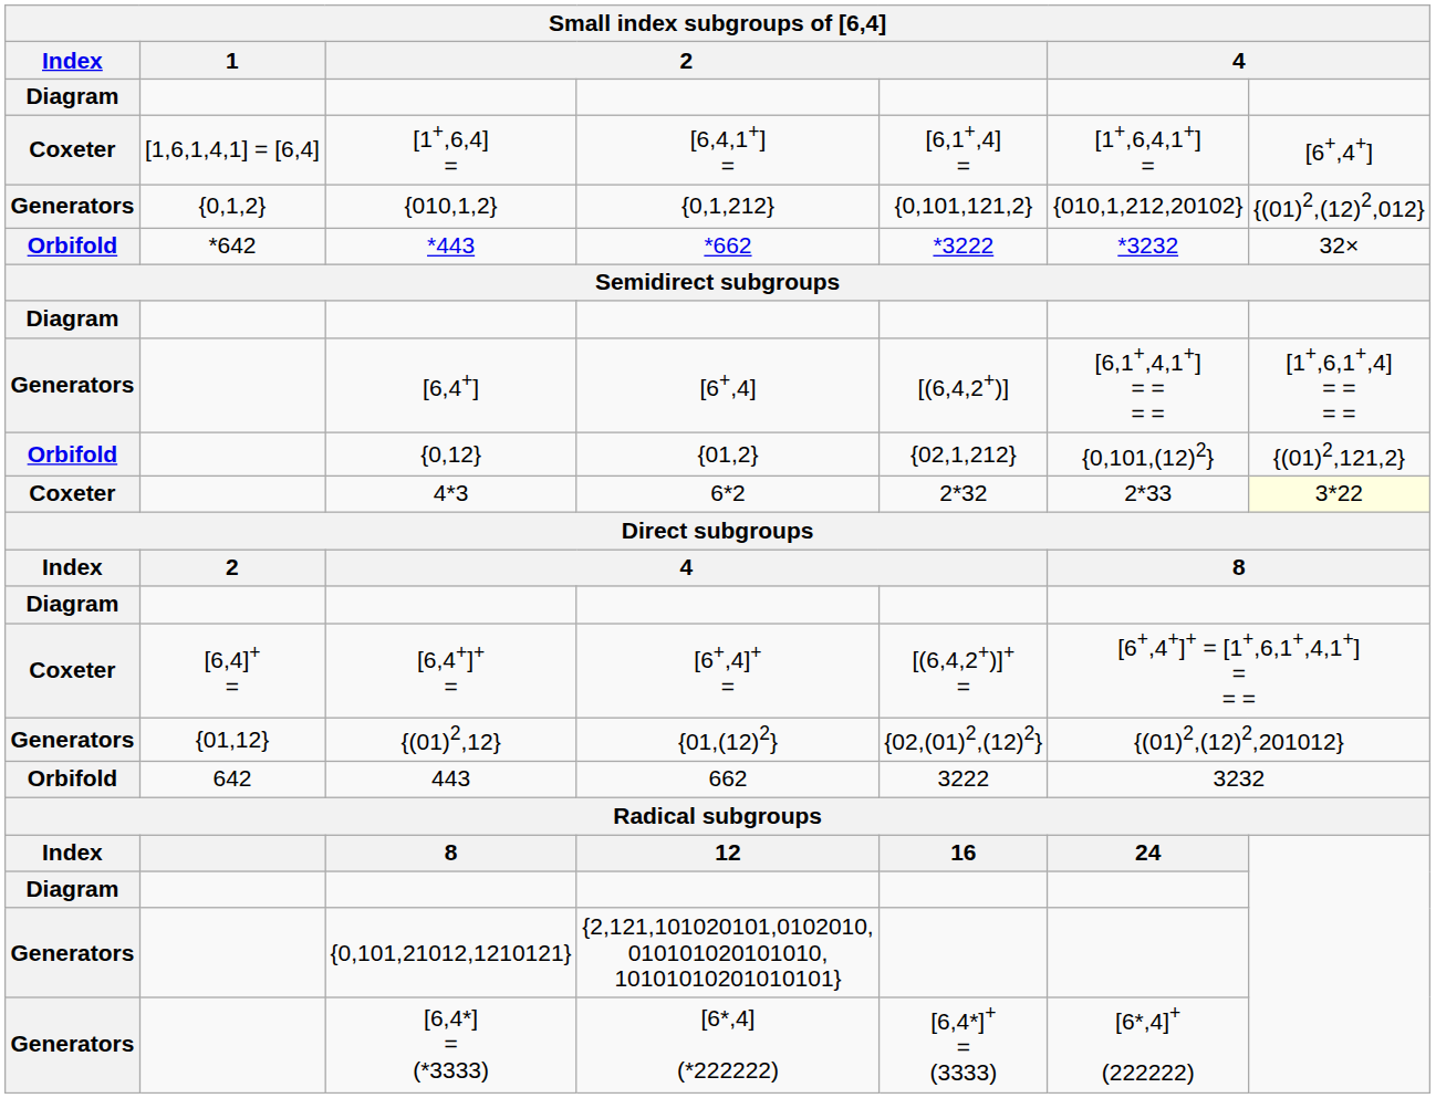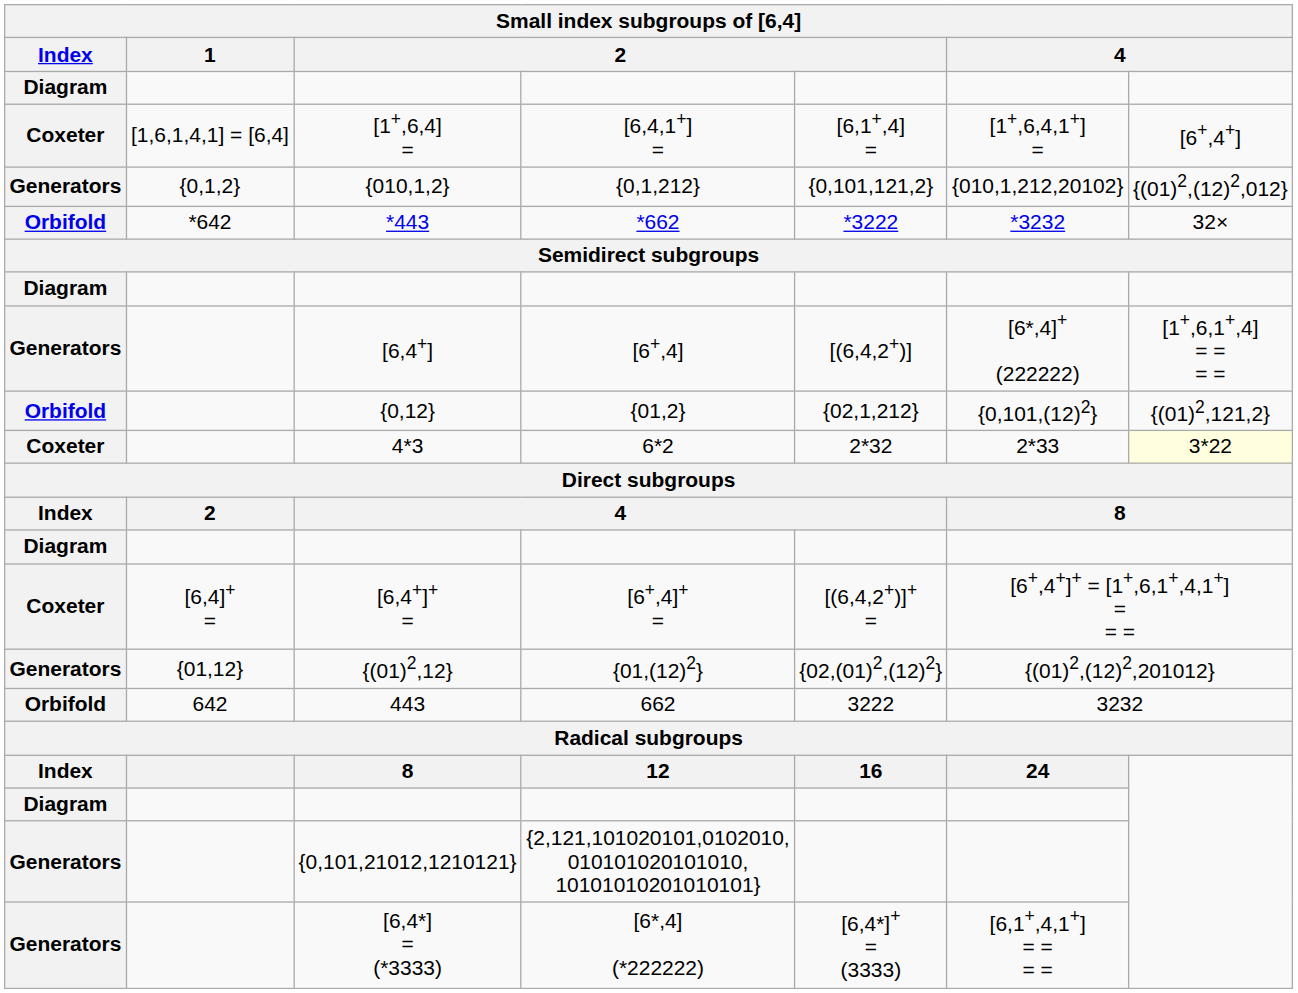[6,4+] | column 6: [6,1+,4,1+] = = = = -> [6*,4]+ (222222)
[6,4*] = (*3333) | column 6: [6*,4]+ (222222) -> [6,1+,4,1+] = = = =
